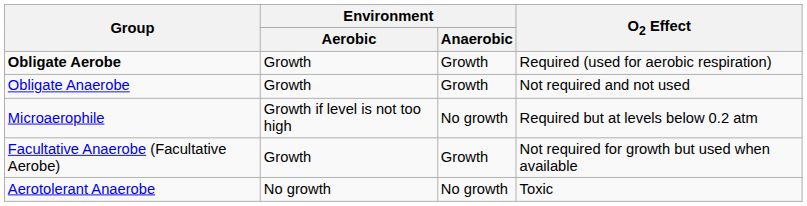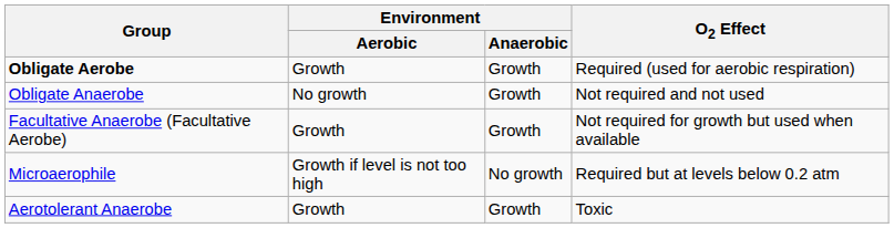Obligate Anaerobe | Environment / Aerobic: Growth -> No growth
rows swapped: Facultative Anaerobe (Facultative Aerobe) <-> Microaerophile
Aerotolerant Anaerobe | Environment / Aerobic: No growth -> Growth
Aerotolerant Anaerobe | Environment / Anaerobic: No growth -> Growth
